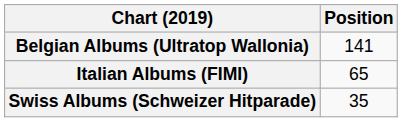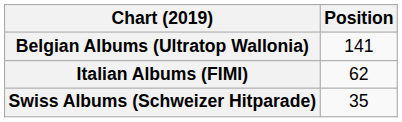Italian Albums (FIMI) | Position: 65 -> 62
